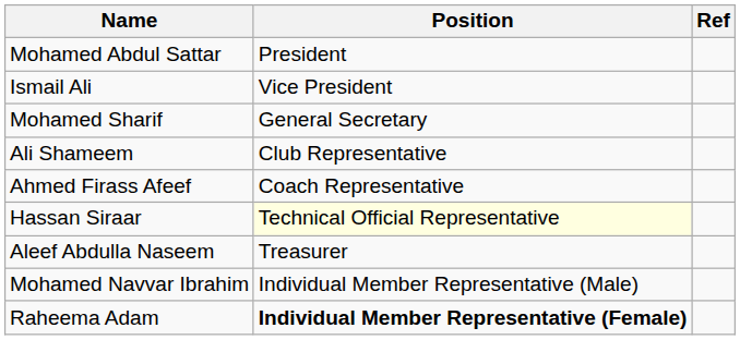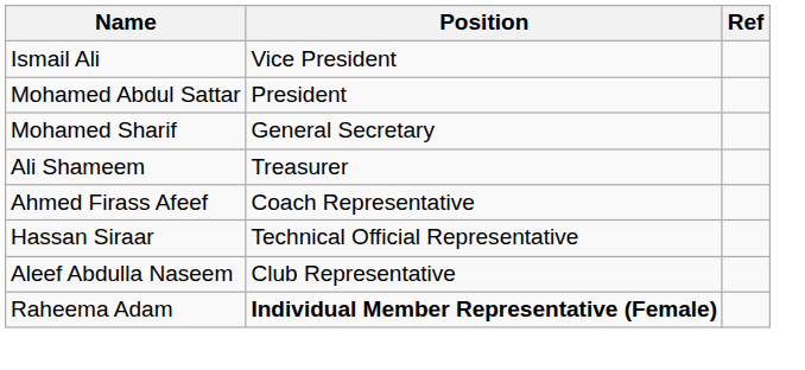rows swapped: Mohamed Abdul Sattar <-> Ismail Ali
Ali Shameem | Position: Club Representative -> Treasurer
Hassan Siraar | Position: lightyellow background -> no background
Aleef Abdulla Naseem | Position: Treasurer -> Club Representative
- row: Mohamed Navvar Ibrahim | Individual Member Representative (Male)
